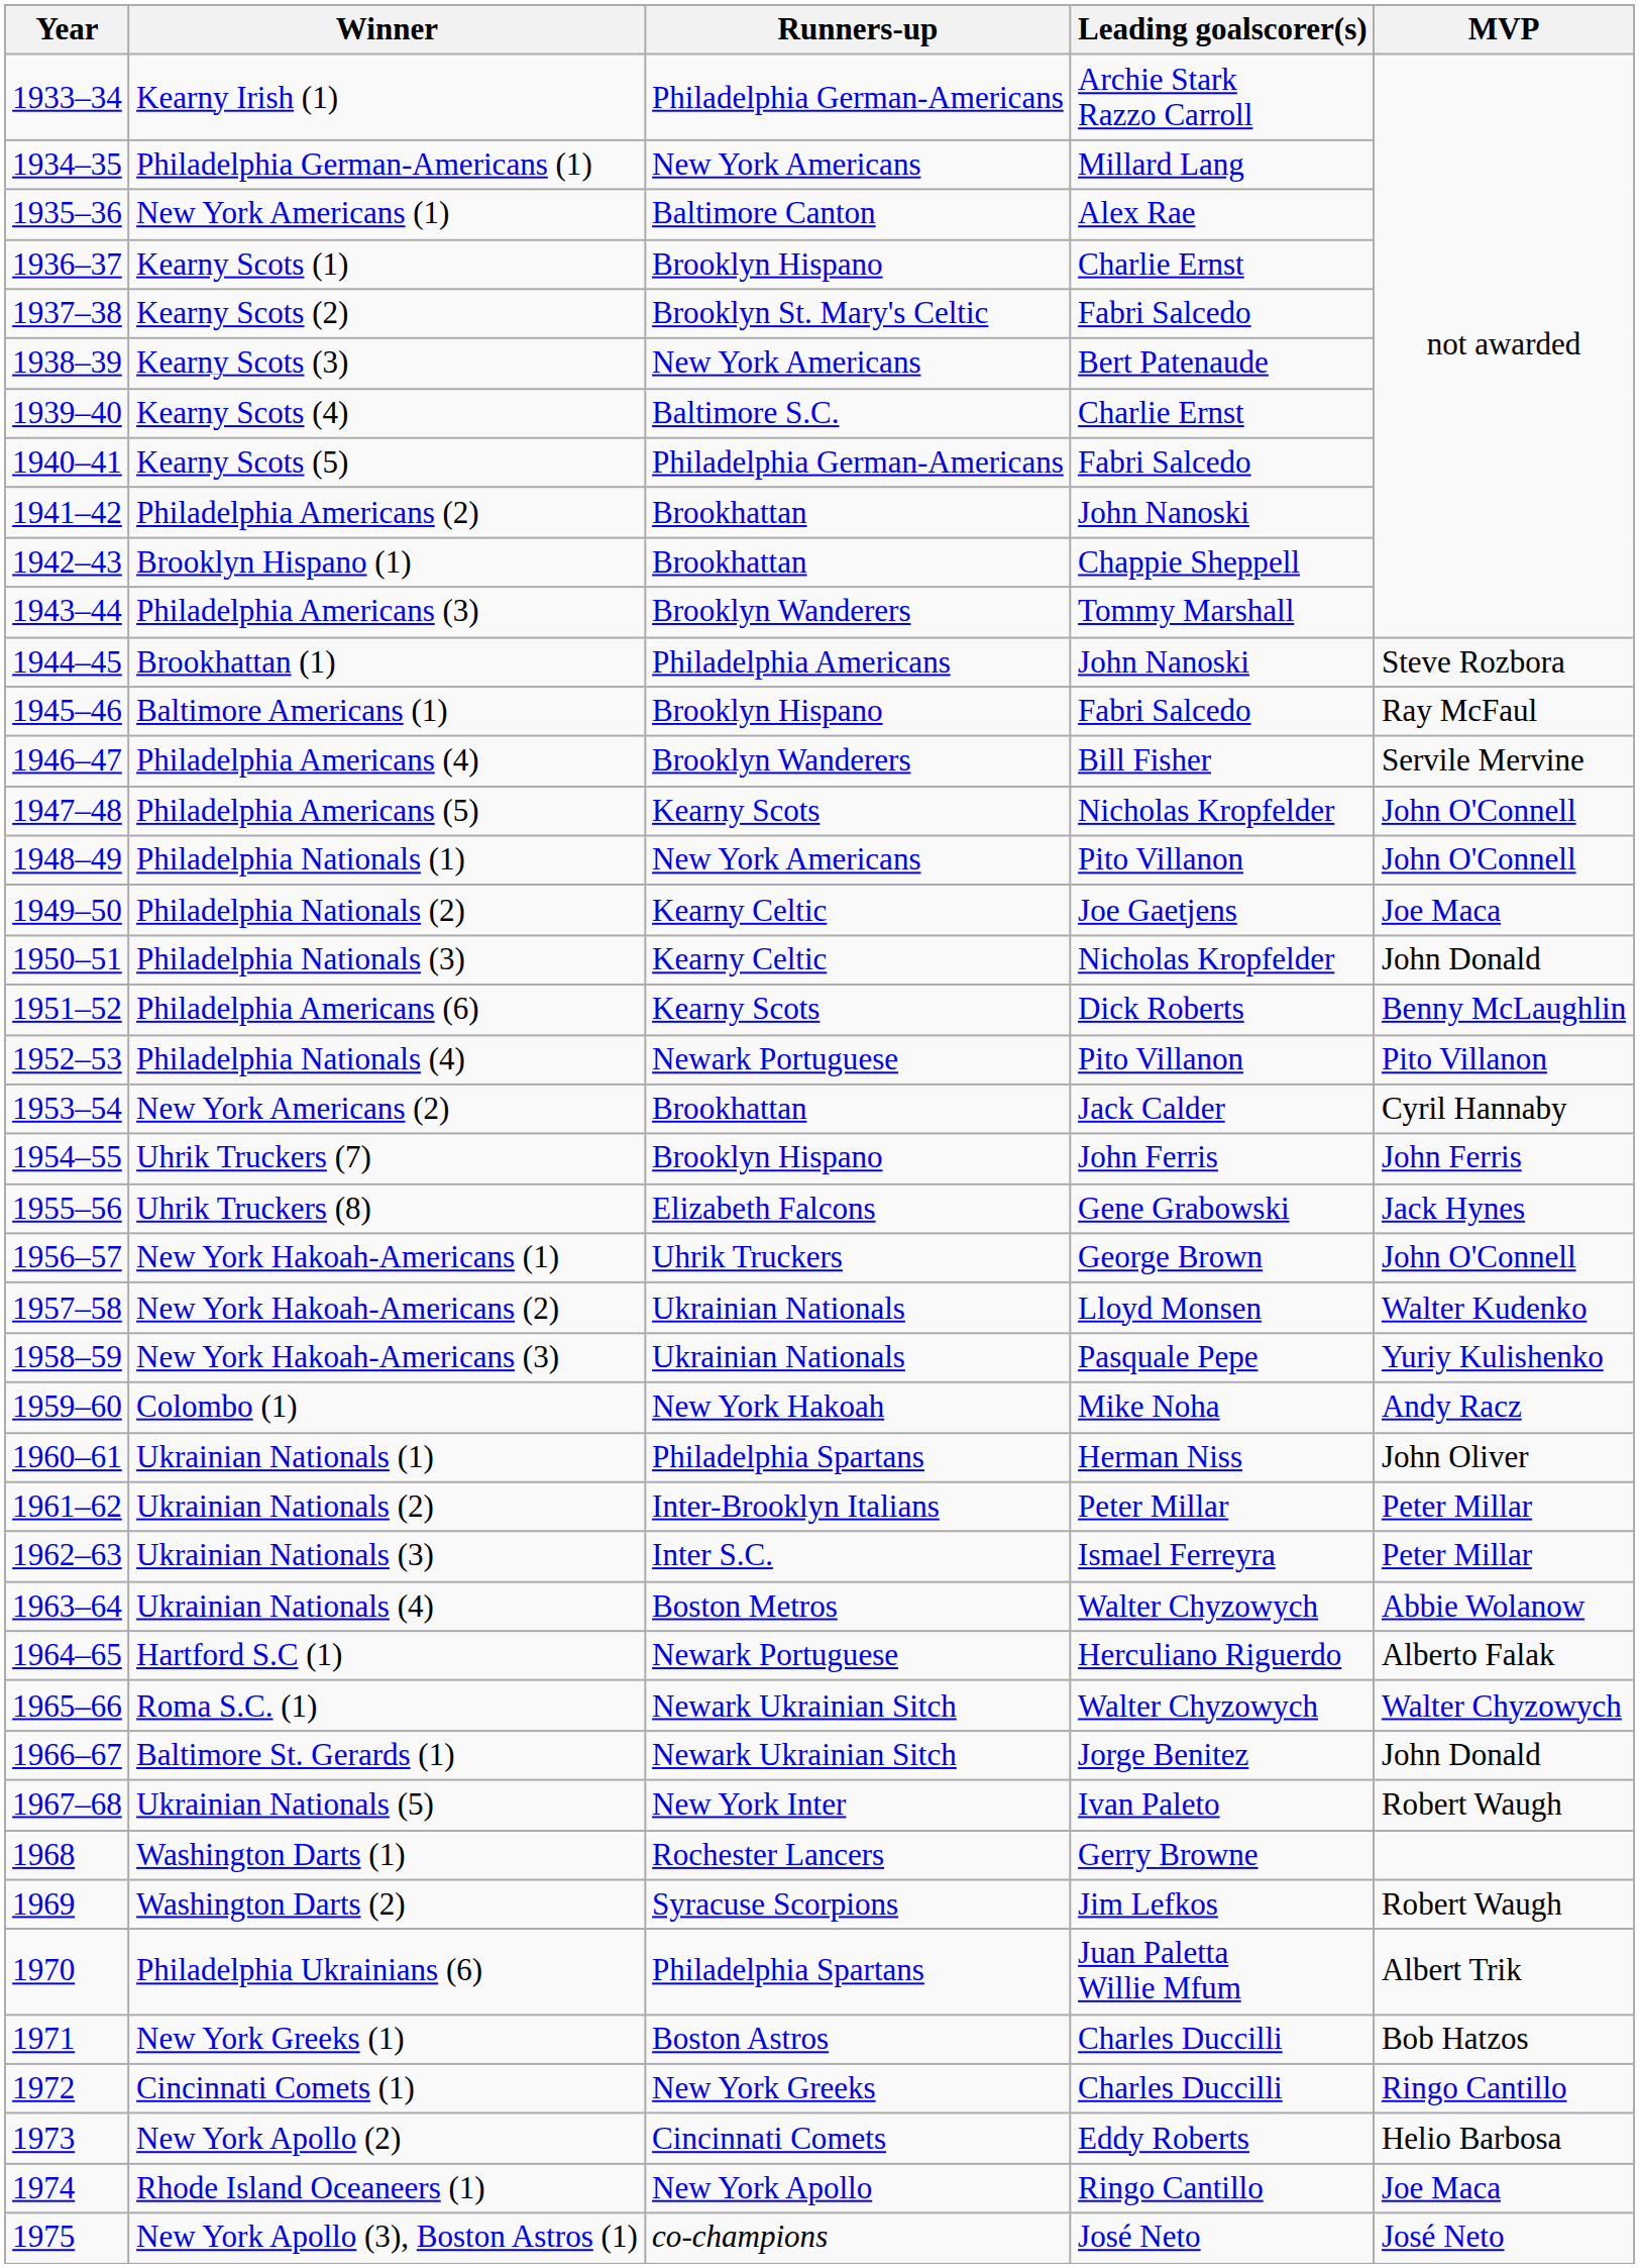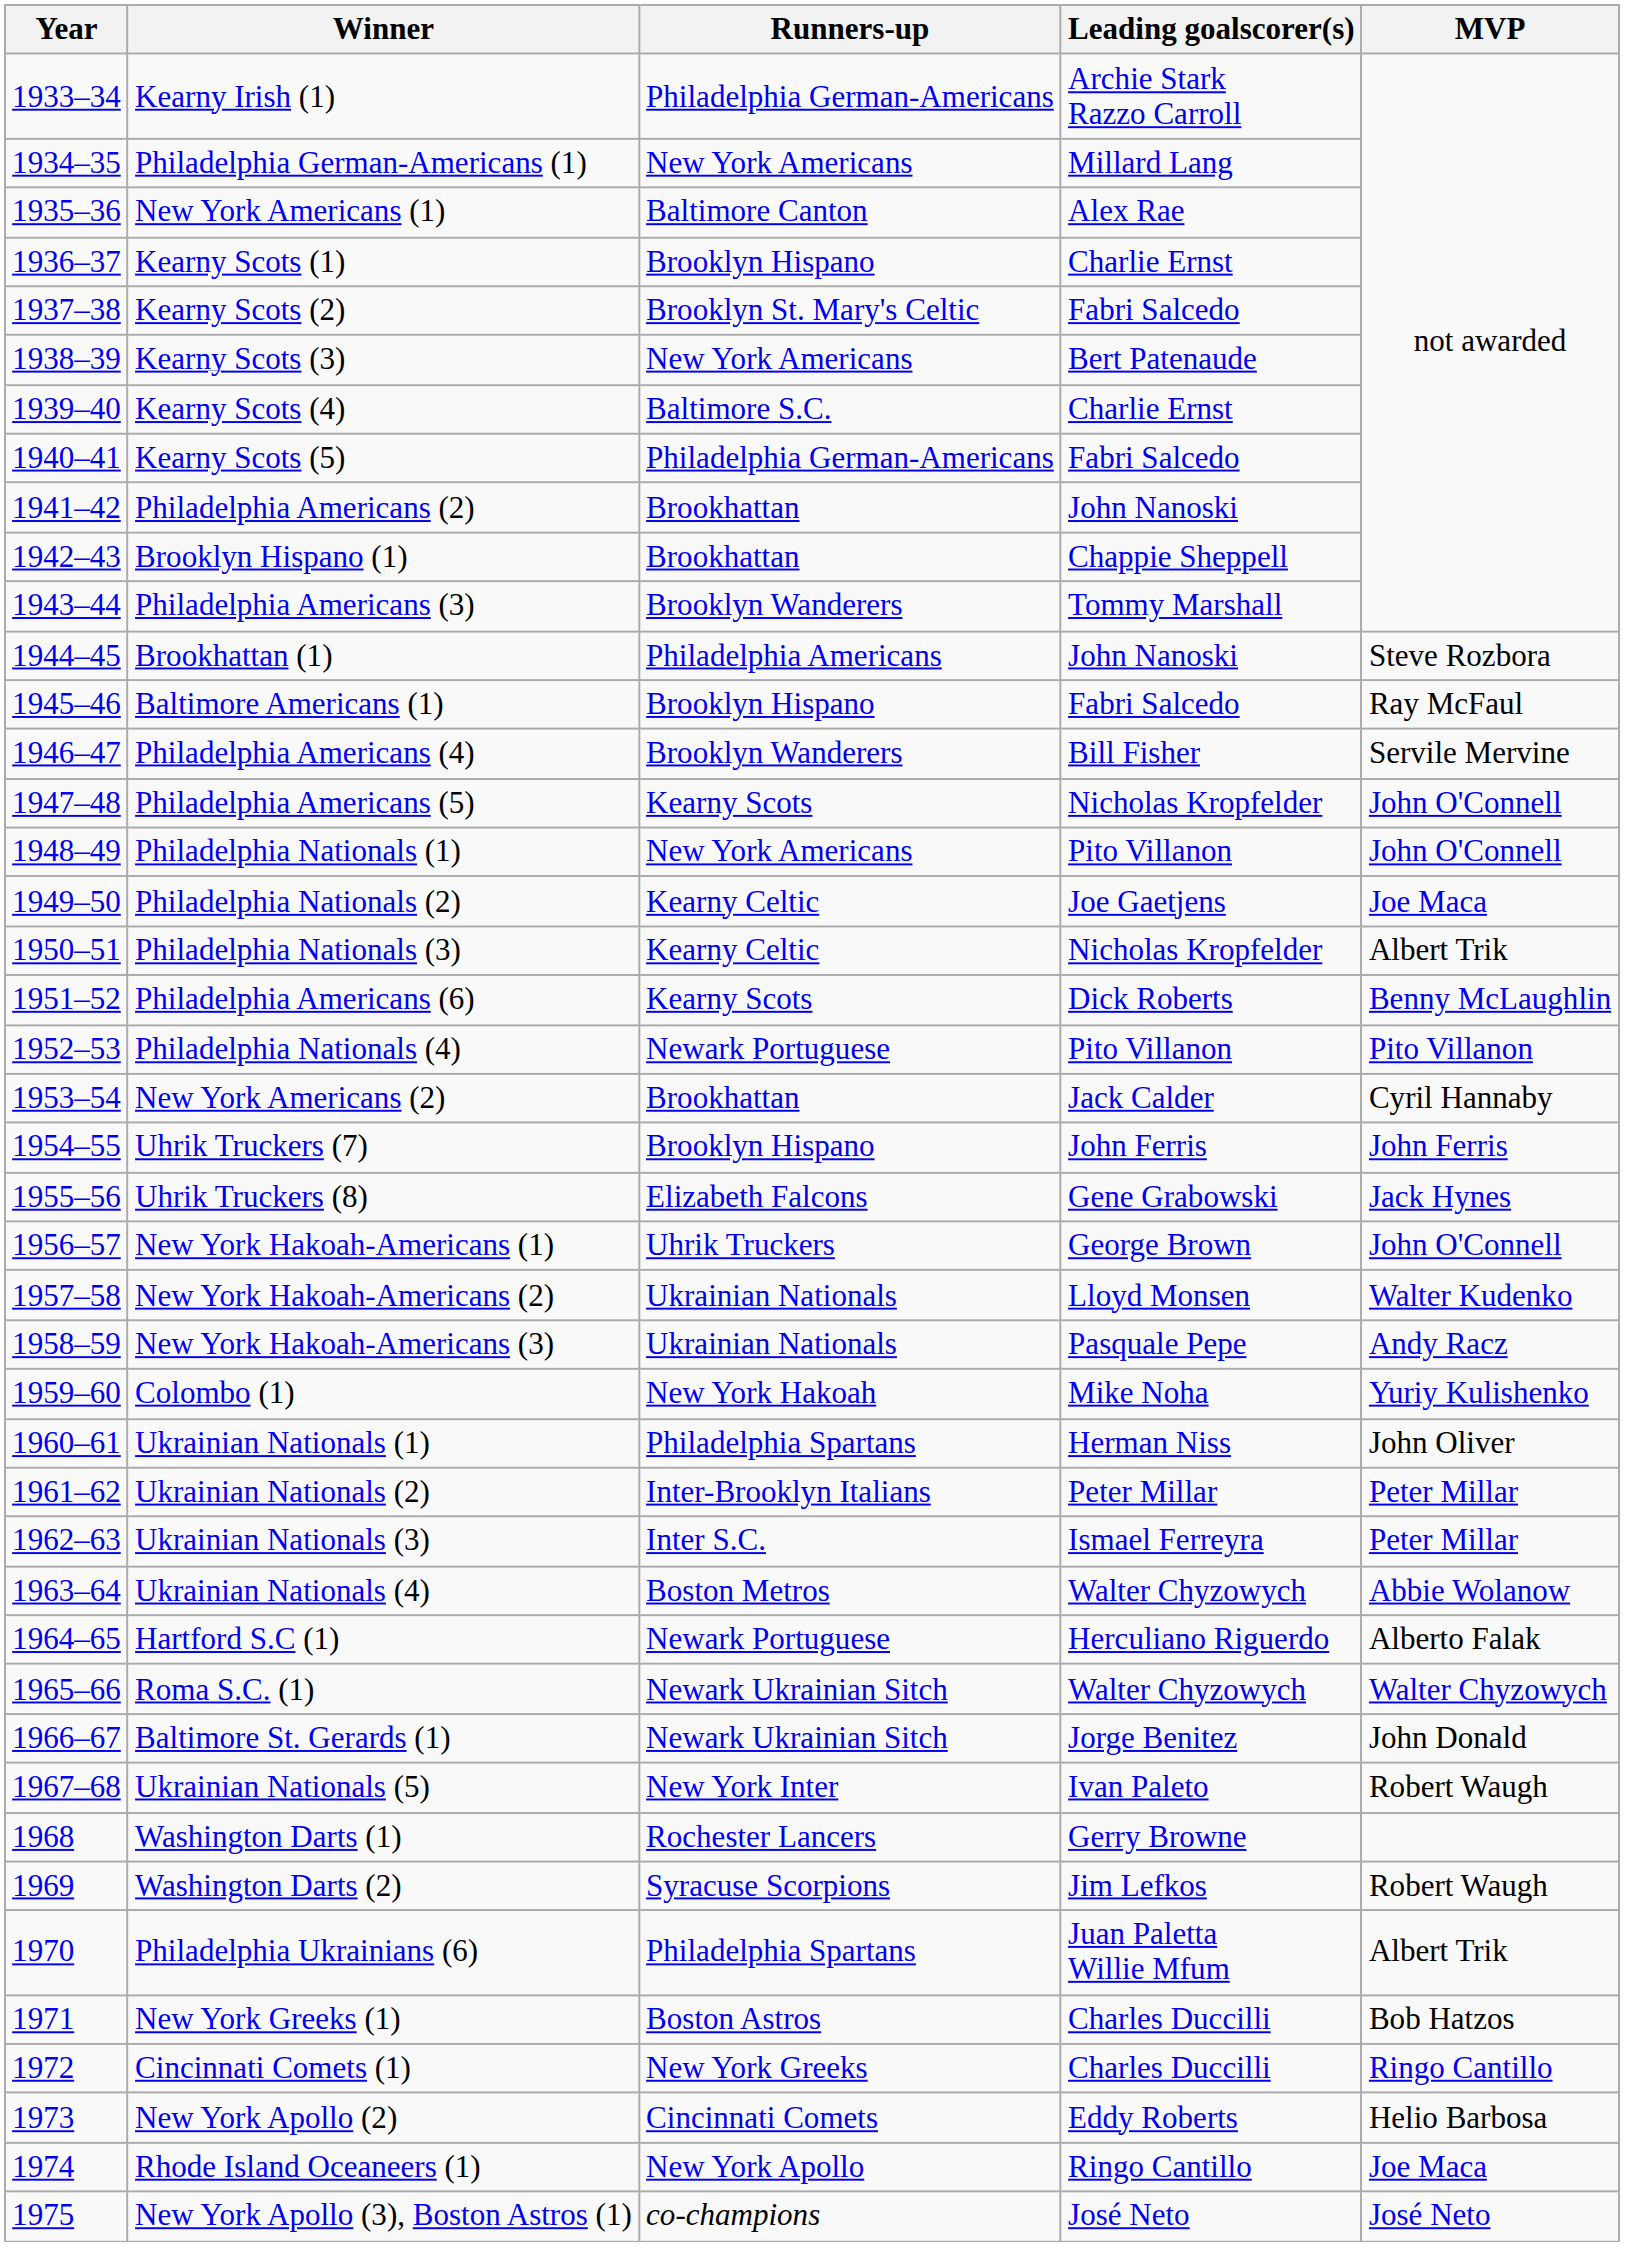Philadelphia Nationals (3) | MVP: John Donald -> Albert Trik
New York Hakoah-Americans (3) | MVP: Yuriy Kulishenko -> Andy Racz
Colombo (1) | MVP: Andy Racz -> Yuriy Kulishenko
